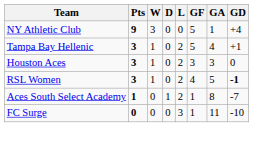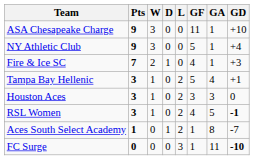+ row: ASA Chesapeake Charge | 9 | 3 | 0 | 0 | 11 | 1 | +10
+ row: Fire & Ice SC | 7 | 2 | 1 | 0 | 4 | 1 | +3
FC Surge | GD: normal -> bold
